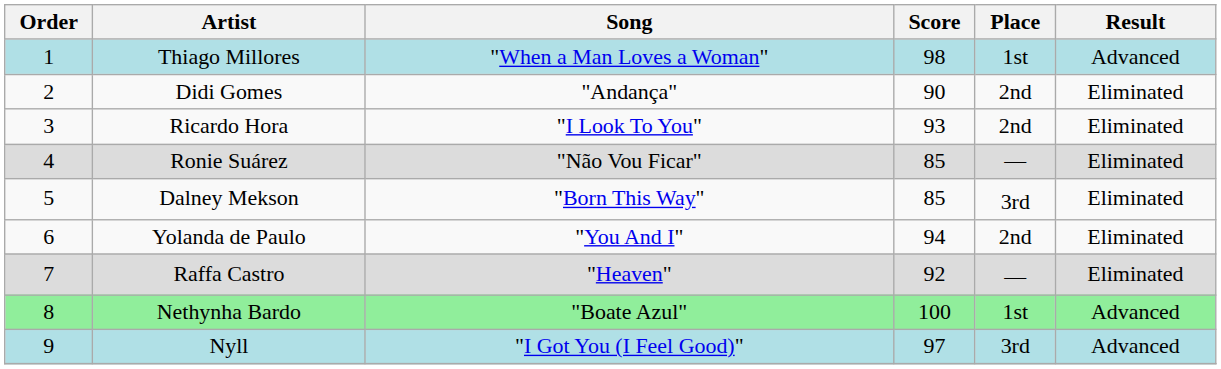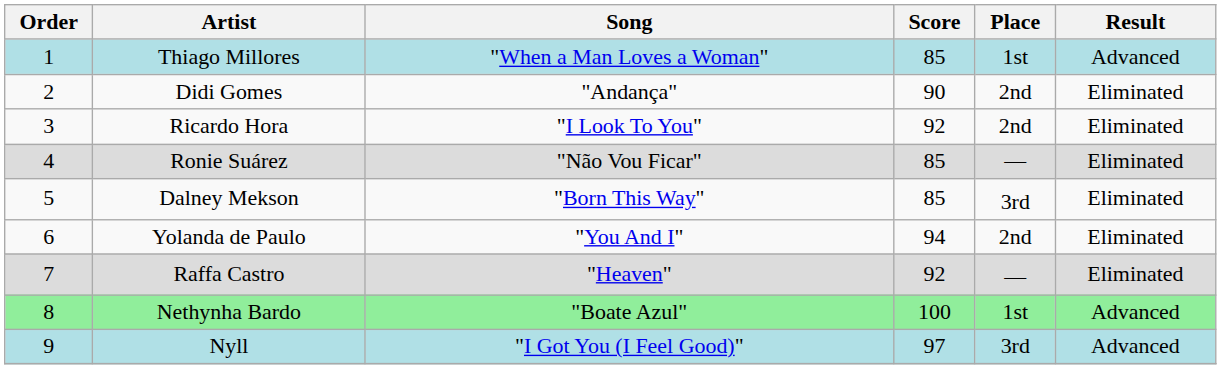Thiago Millores | Score: 98 -> 85
Ricardo Hora | Score: 93 -> 92
